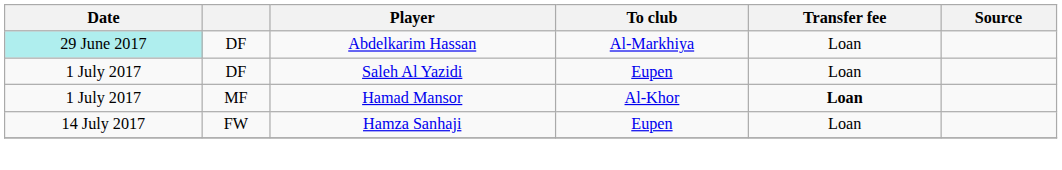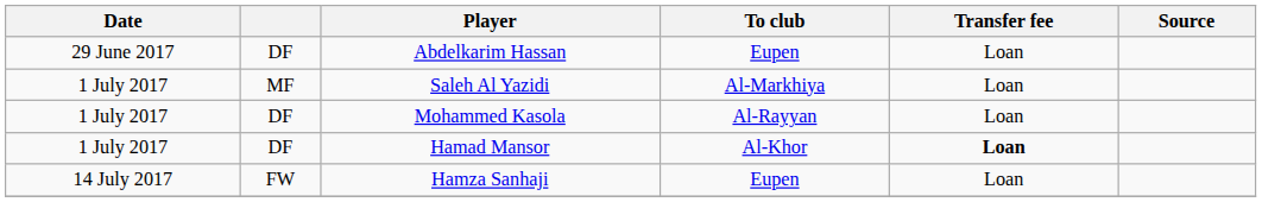Abdelkarim Hassan | Date: paleturquoise background -> no background
Abdelkarim Hassan | To club: Al-Markhiya -> Eupen
Saleh Al Yazidi | column 2: DF -> MF
Saleh Al Yazidi | To club: Eupen -> Al-Markhiya
+ row: 1 July 2017 | DF | Mohammed Kasola | Al-Rayyan | Loan
Hamad Mansor | column 2: MF -> DF
